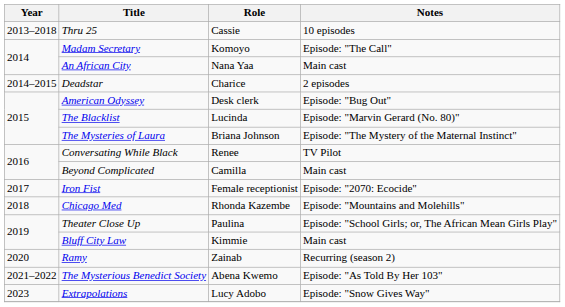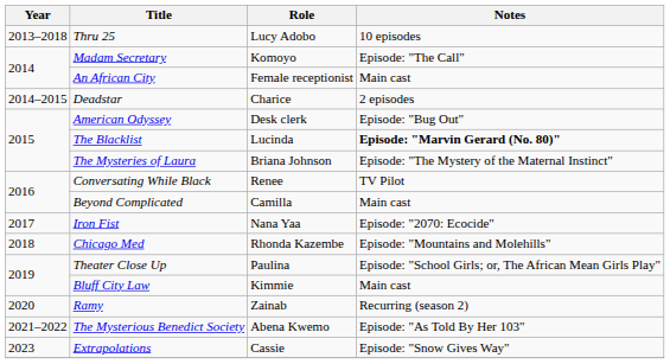Thru 25 | Role: Cassie -> Lucy Adobo
An African City | Role: Nana Yaa -> Female receptionist
The Blacklist | Notes: normal -> bold
Iron Fist | Role: Female receptionist -> Nana Yaa
Extrapolations | Role: Lucy Adobo -> Cassie
